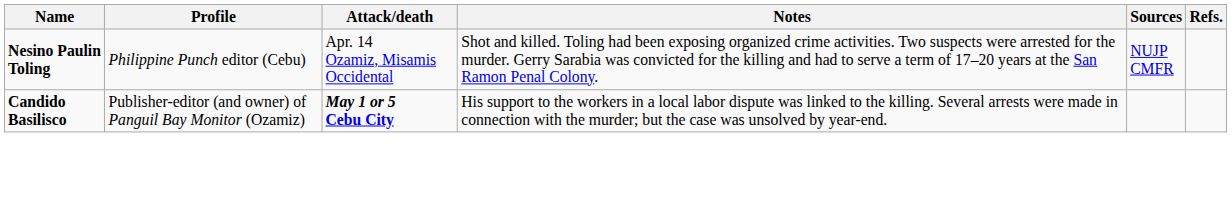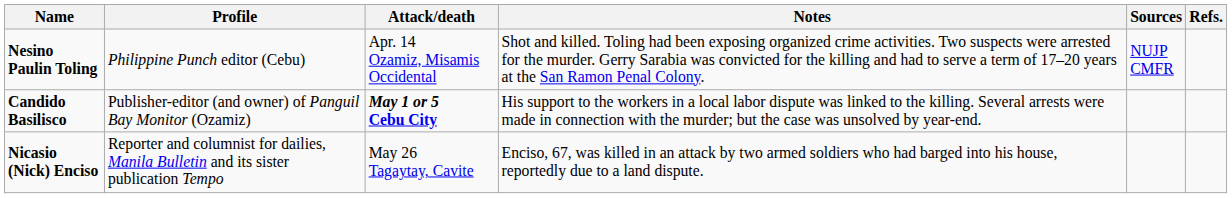+ row: Nicasio (Nick) Enciso | Reporter and columnist for dailies, Manila Bulletin and its sister publication Tempo | May 26 Tagaytay, Cavite | Enciso, 67, was killed in an attack by two armed soldiers who had barged into his house, reportedly due to a land dispute.
